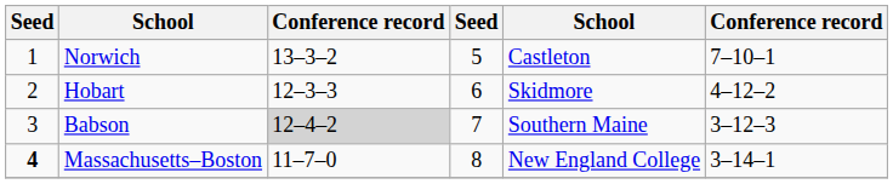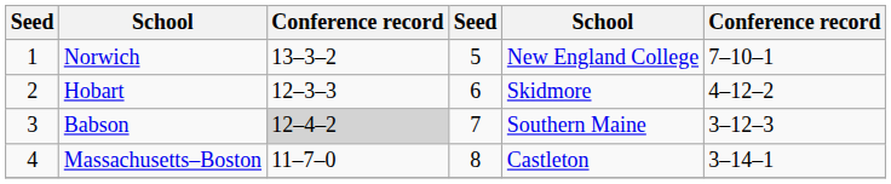Norwich | column 5: Castleton -> New England College
Massachusetts–Boston | column 1: bold -> normal
Massachusetts–Boston | column 5: New England College -> Castleton
